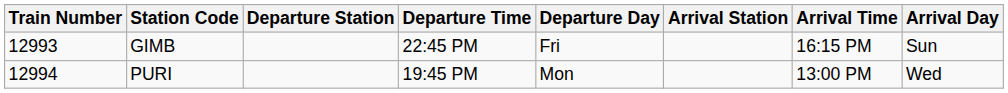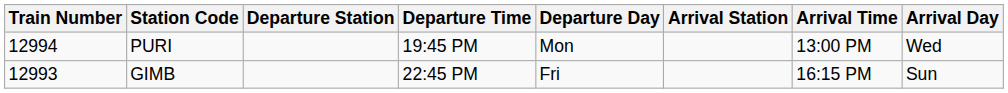rows swapped: GIMB <-> PURI
